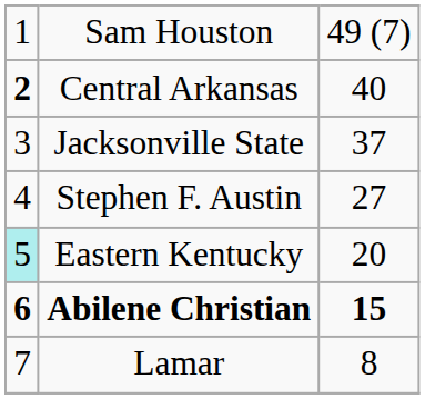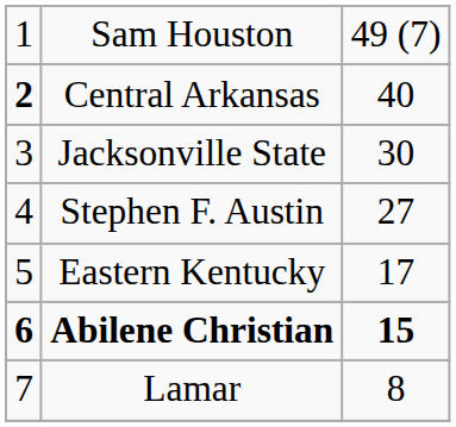Jacksonville State | column 3: 37 -> 30
Eastern Kentucky | column 1: paleturquoise background -> no background
Eastern Kentucky | column 3: 20 -> 17
